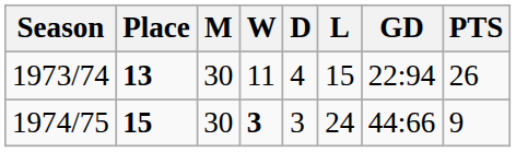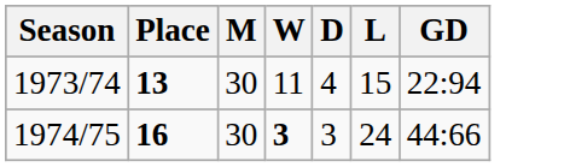- column: PTS | 26 | 9
1974/75 | Place: 15 -> 16
